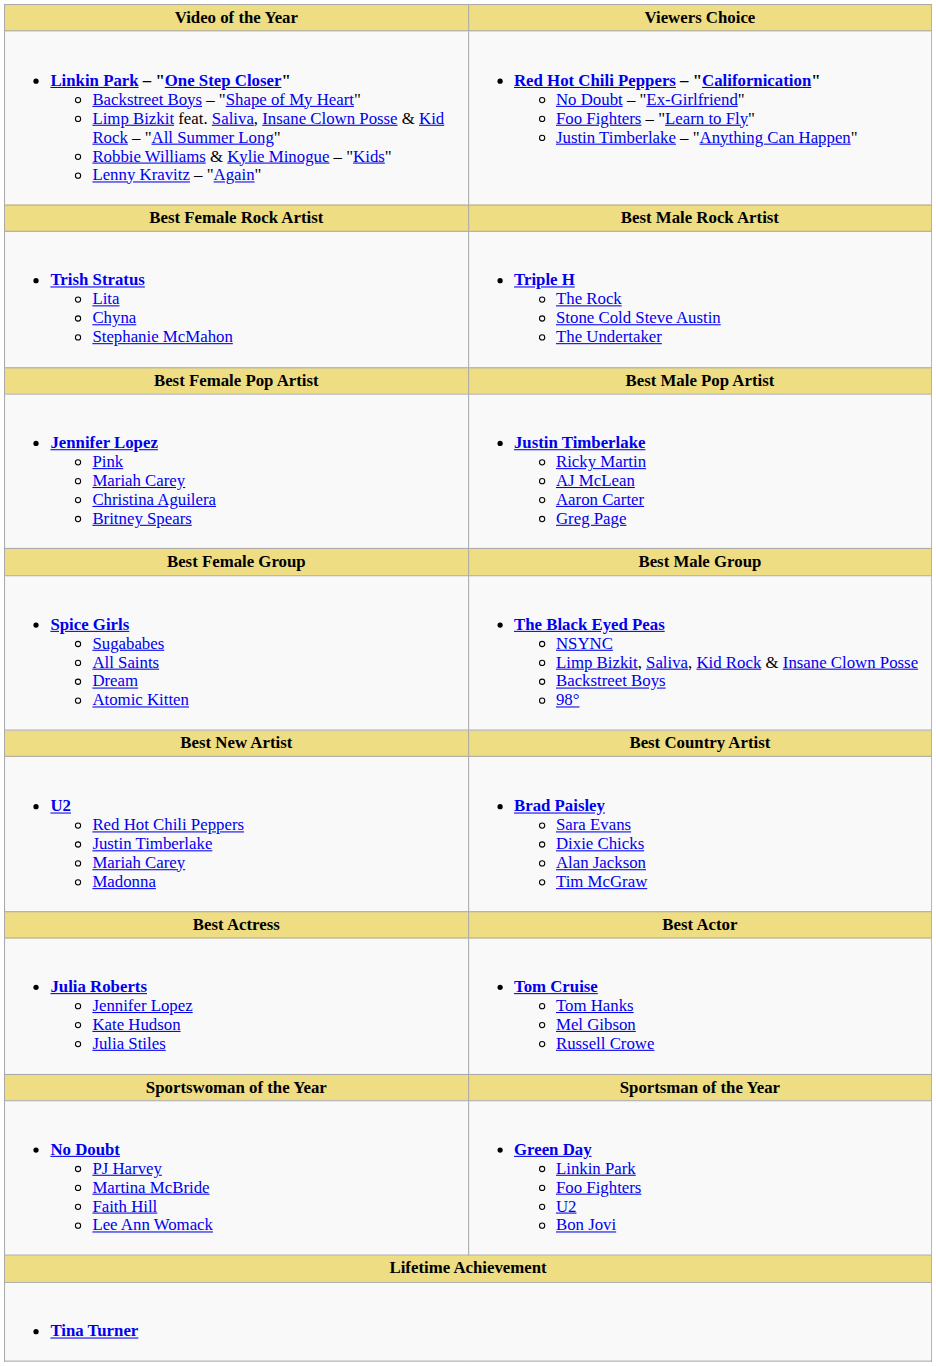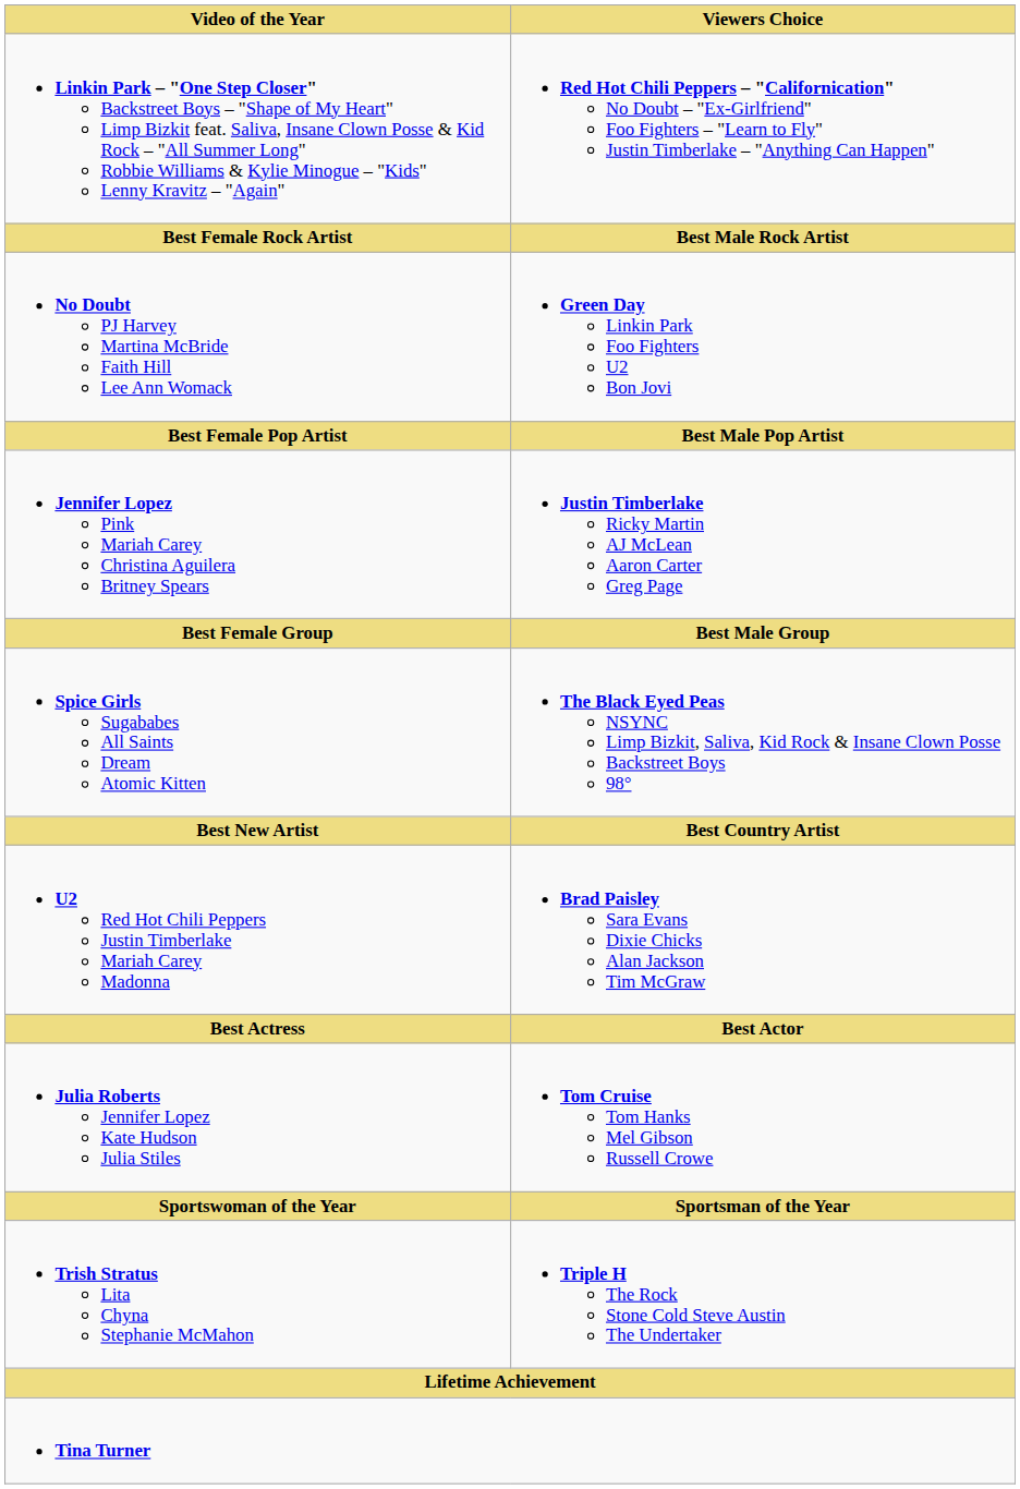rows swapped: No Doubt PJ Harvey Martina McBride Faith Hill Lee Ann Womack <-> Trish Stratus Lita Chyna Stephanie McMahon
